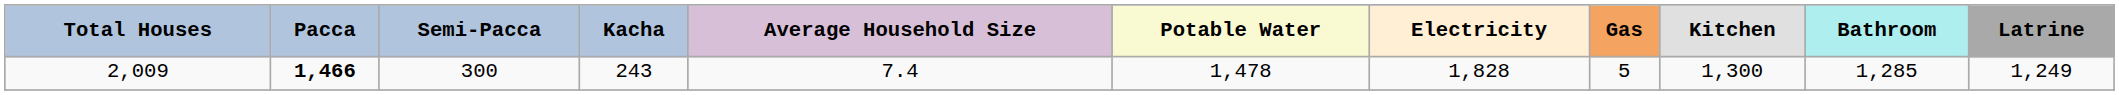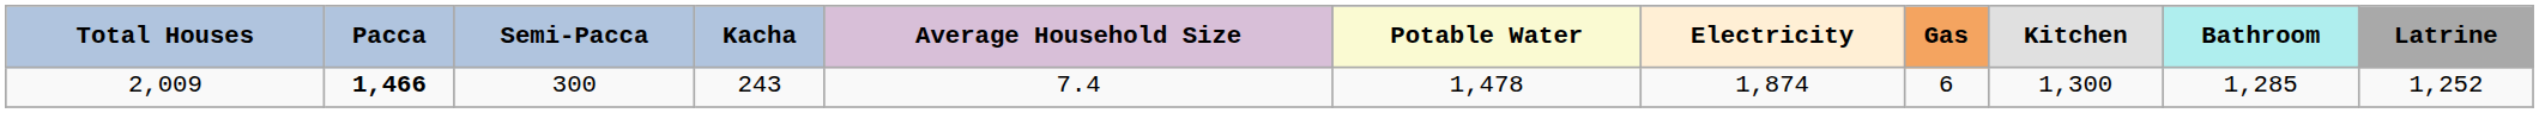2,009 | Electricity: 1,828 -> 1,874
2,009 | Gas: 5 -> 6
2,009 | Latrine: 1,249 -> 1,252
